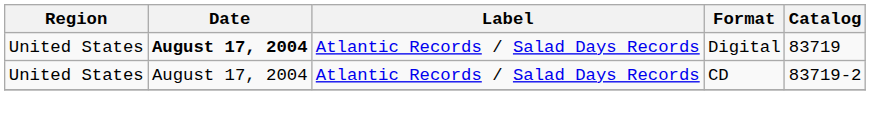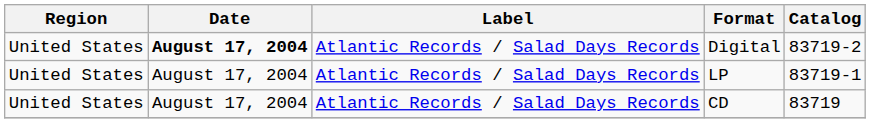Digital | Catalog: 83719 -> 83719-2
+ row: United States | August 17, 2004 | Atlantic Records / Salad Days Records | LP | 83719-1
CD | Catalog: 83719-2 -> 83719
